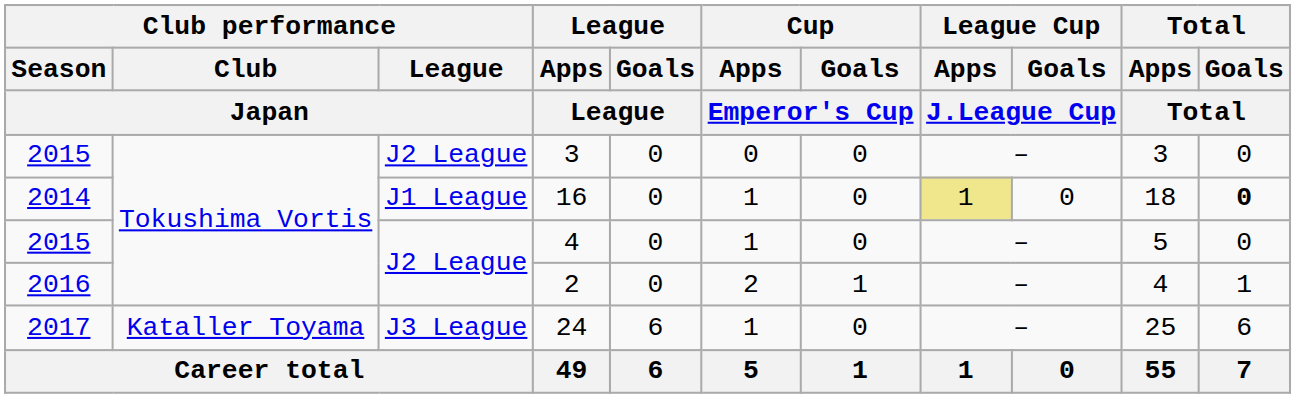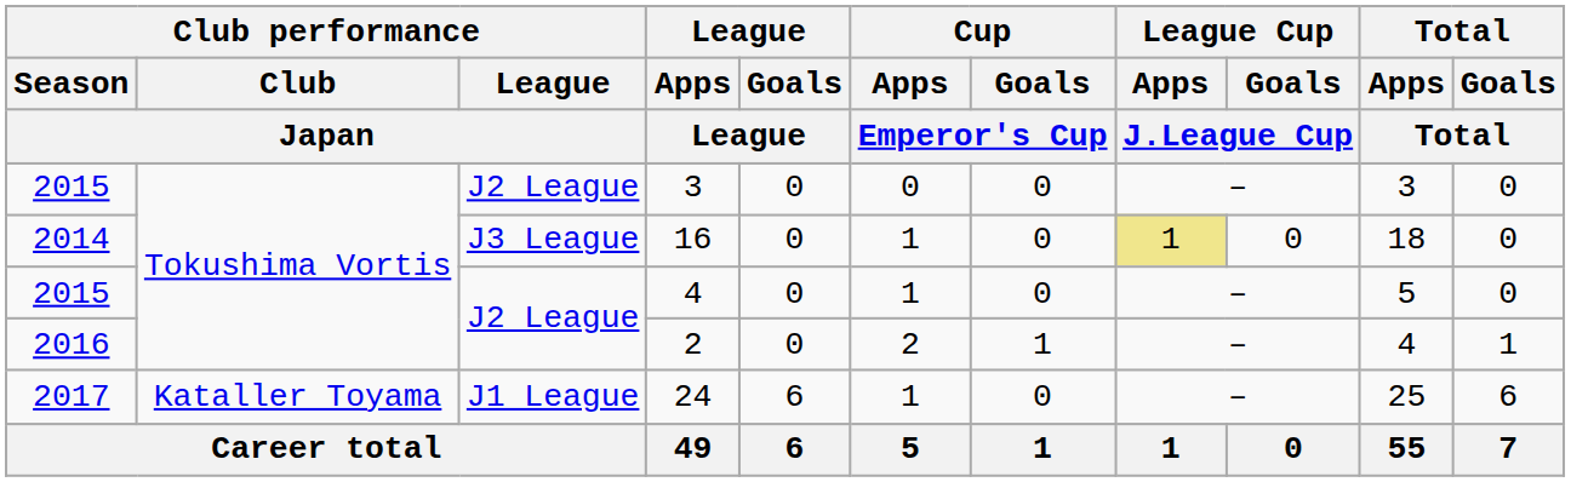16 | Club performance / League / Japan: J1 League -> J3 League
16 | Total / Goals / Total: bold -> normal
24 | Club performance / League / Japan: J3 League -> J1 League
